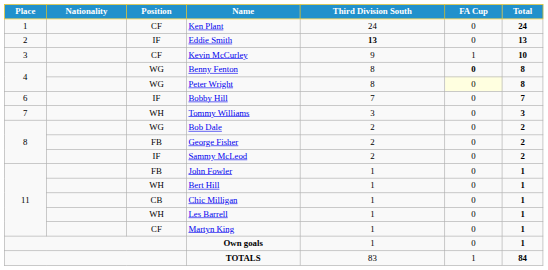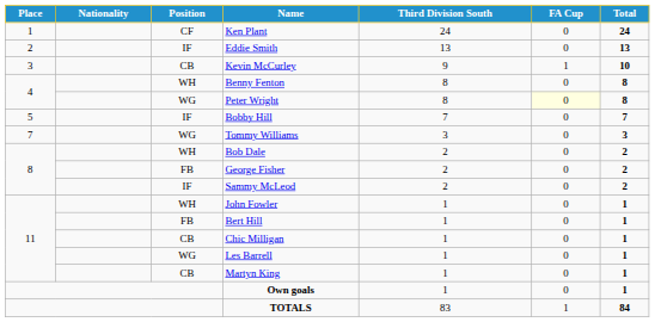Eddie Smith | Third Division South: bold -> normal
Kevin McCurley | Position: CF -> CB
Benny Fenton | Position: WG -> WH
Benny Fenton | FA Cup: bold -> normal
Bobby Hill | Place: 6 -> 5
Tommy Williams | Position: WH -> WG
Bob Dale | Position: WG -> WH
John Fowler | Position: FB -> WH
Bert Hill | Position: WH -> FB
Les Barrell | Position: WH -> WG
Martyn King | Position: CF -> CB
